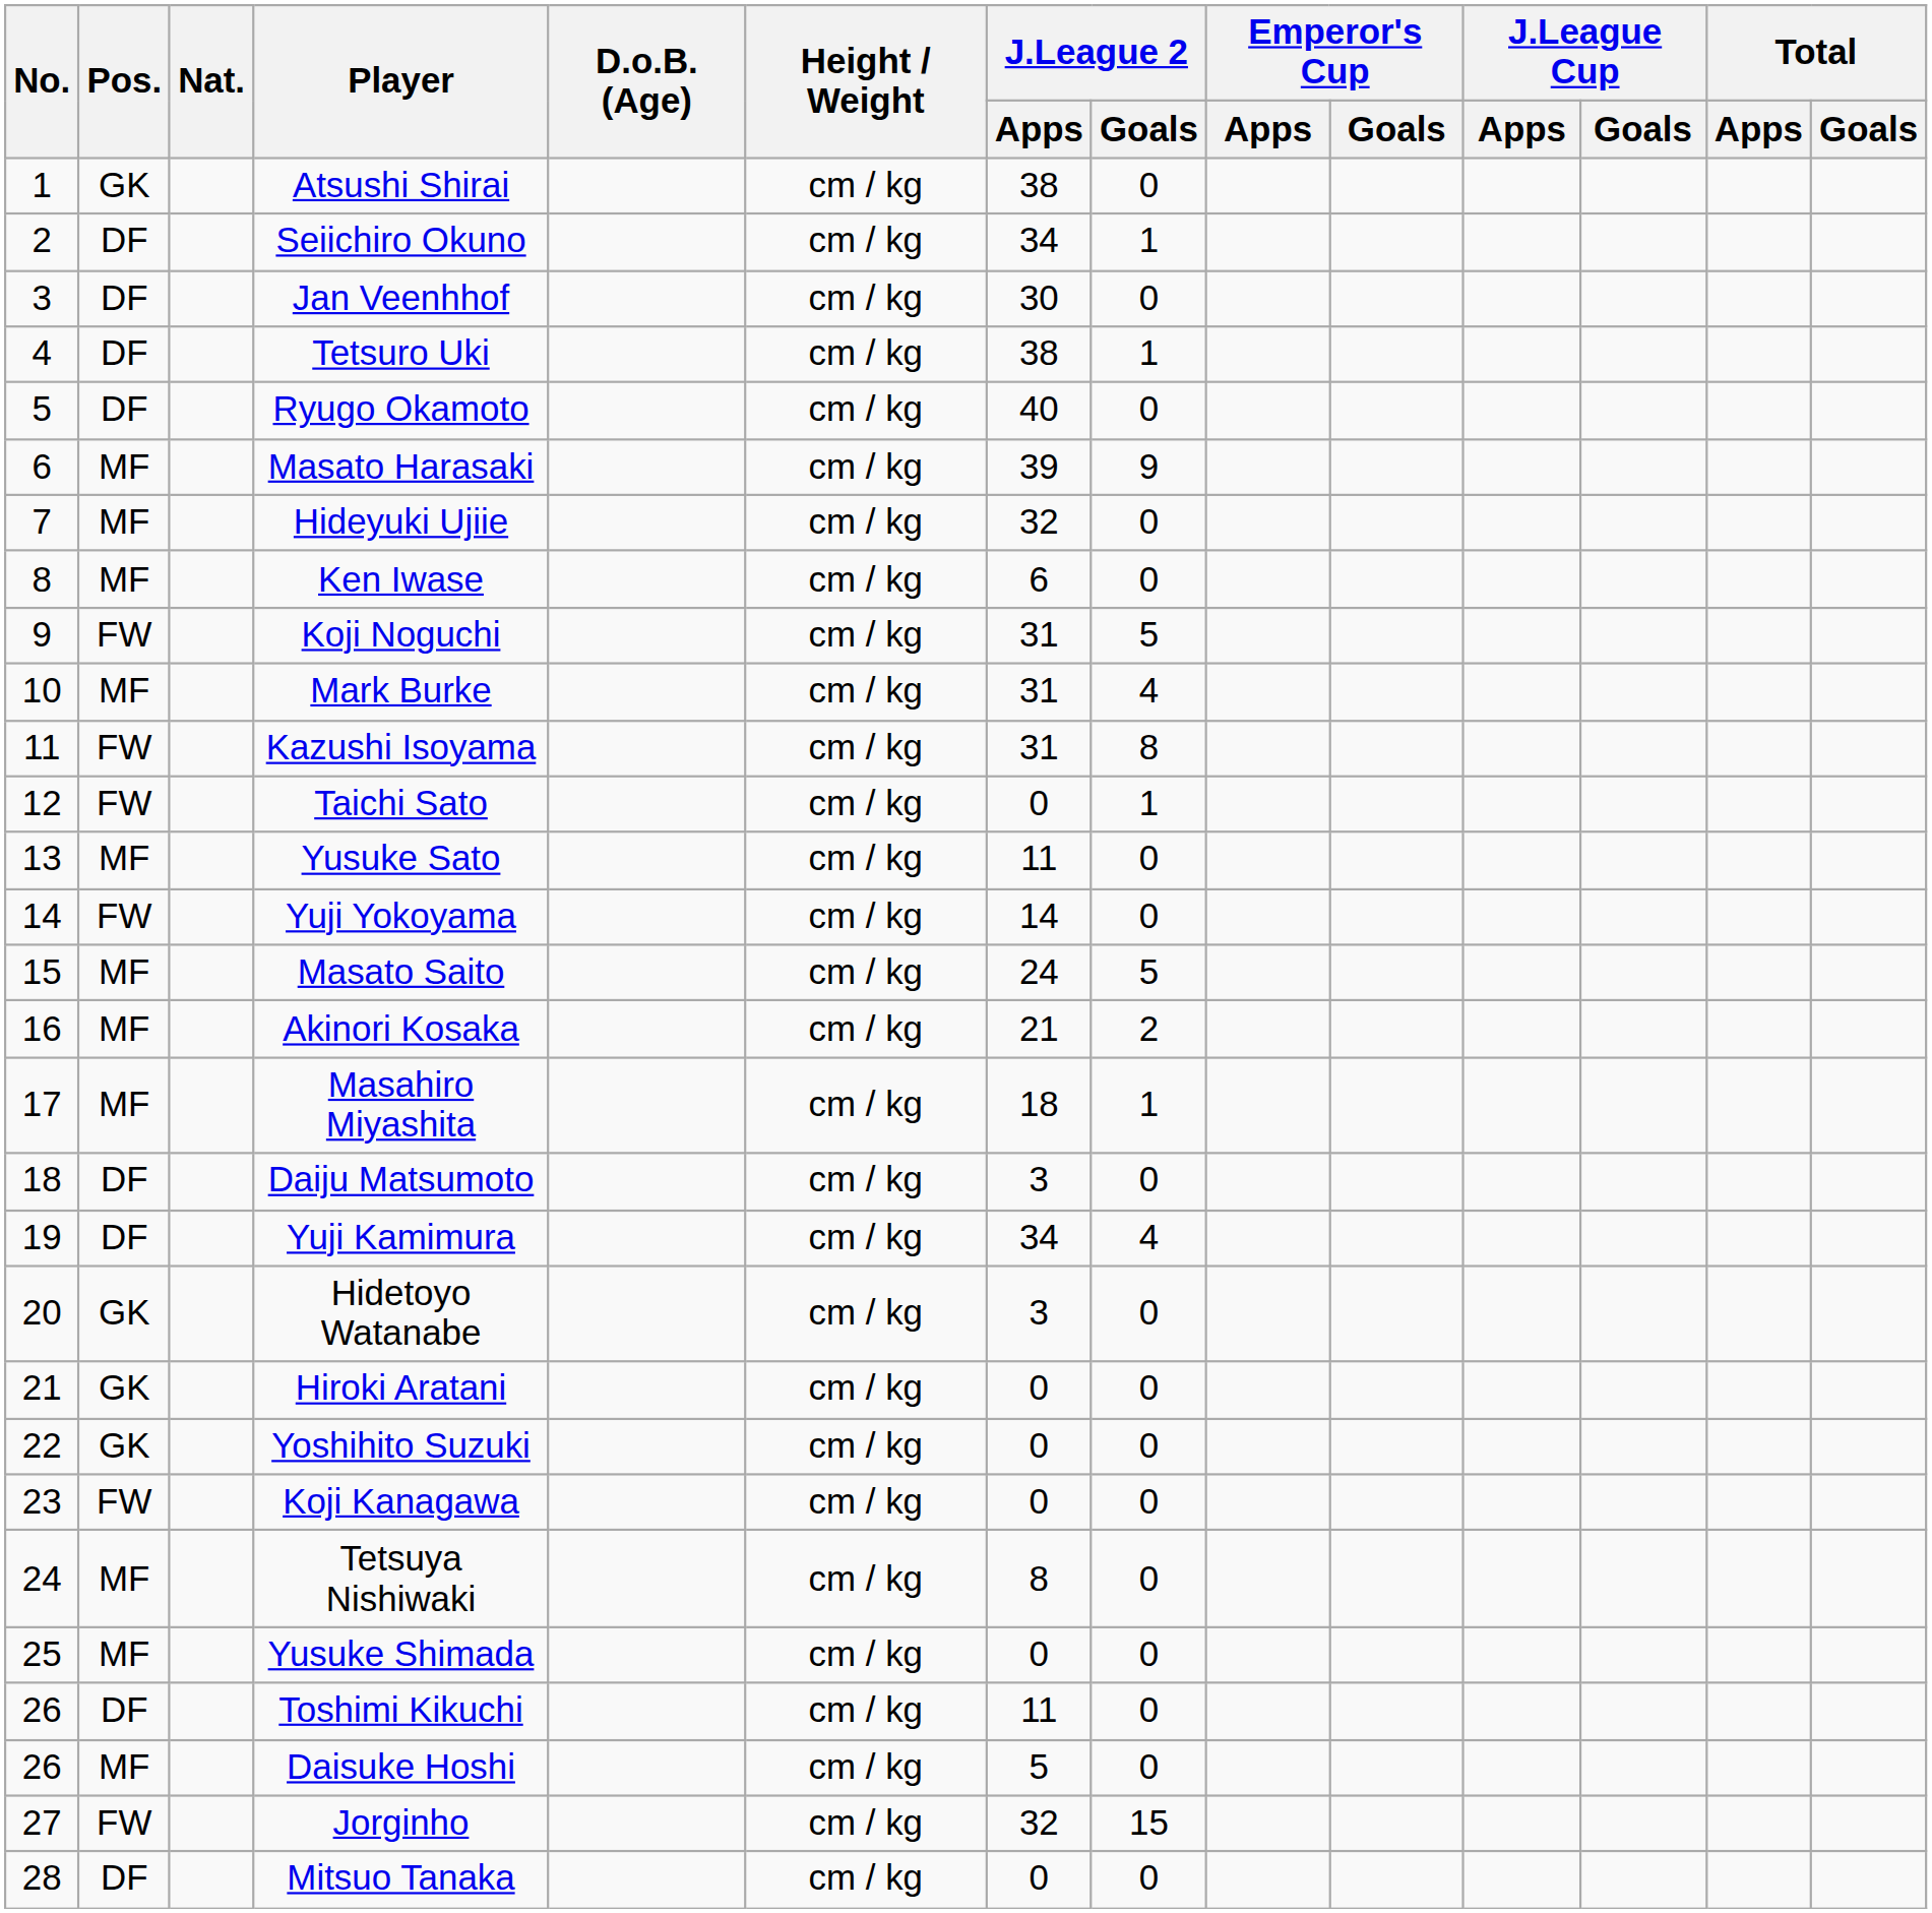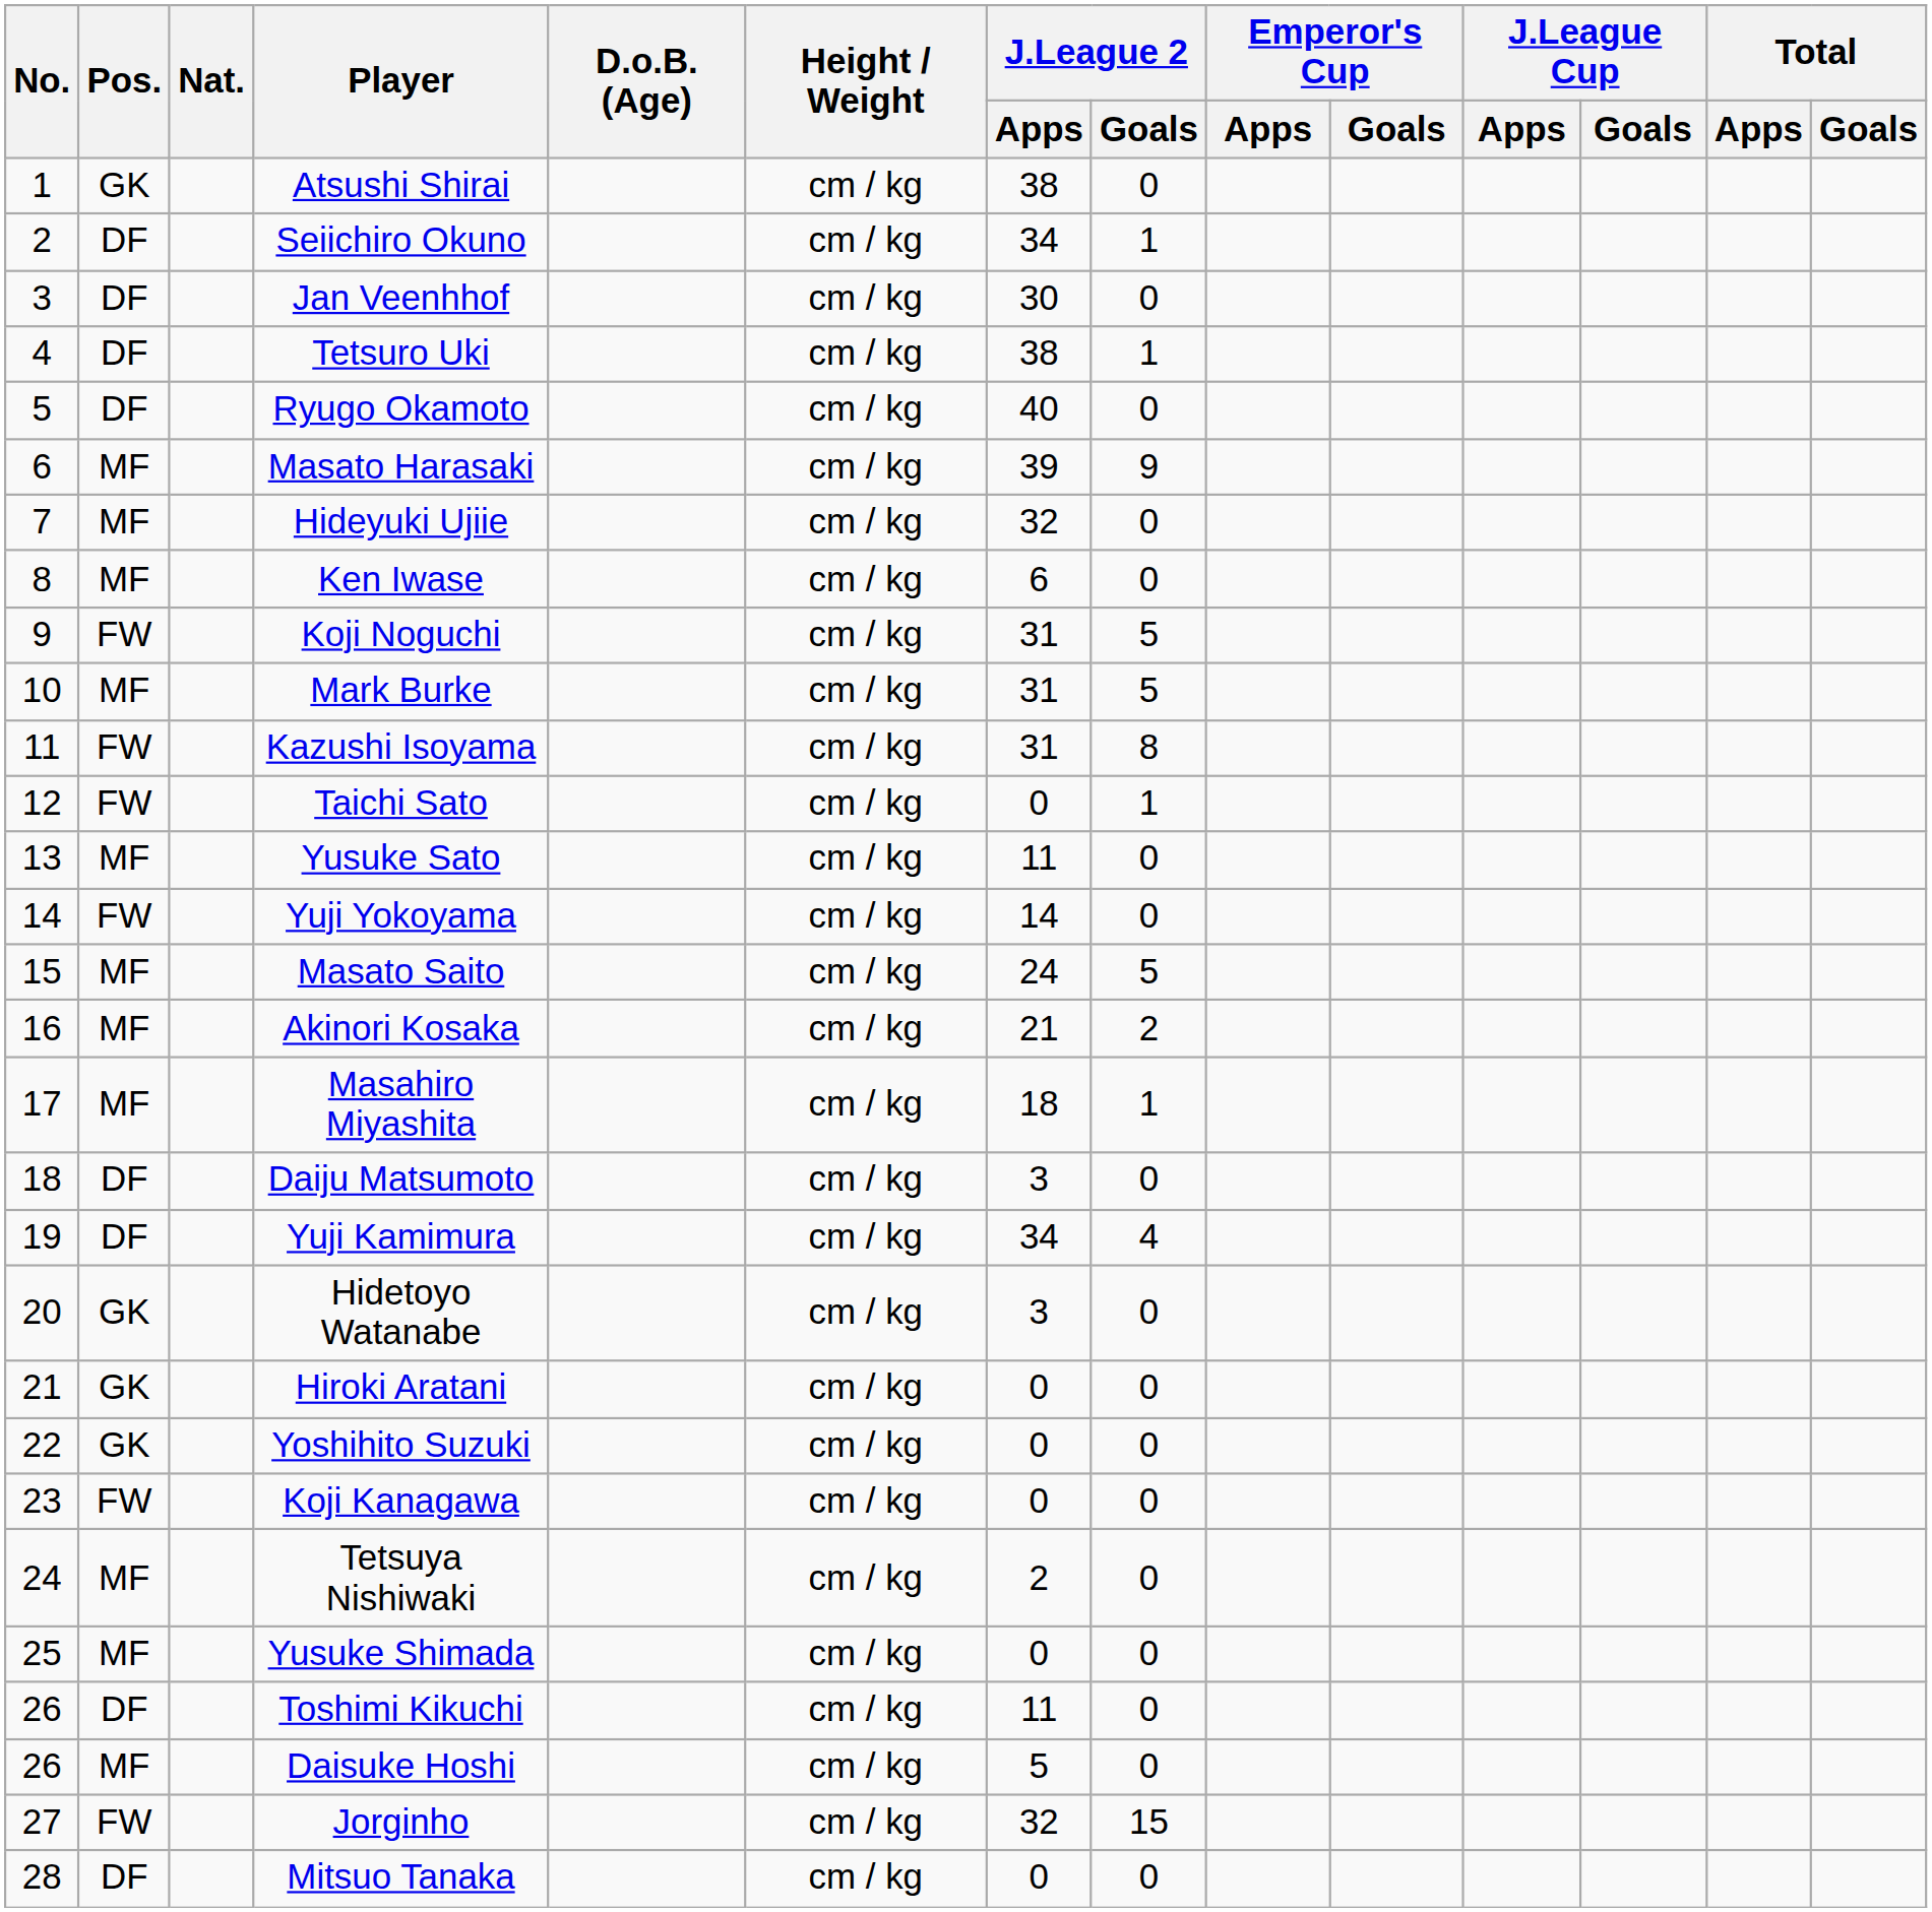Mark Burke | J.League 2 / Goals: 4 -> 5
Tetsuya Nishiwaki | J.League 2 / Apps: 8 -> 2
